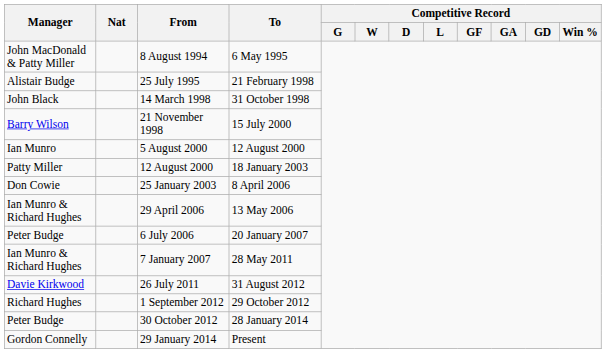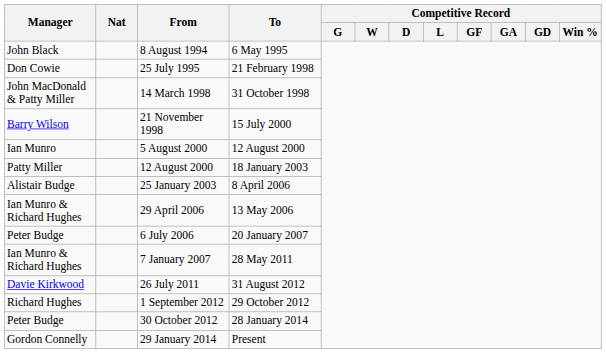8 August 1994 | Manager: John MacDonald & Patty Miller -> John Black
25 July 1995 | Manager: Alistair Budge -> Don Cowie
14 March 1998 | Manager: John Black -> John MacDonald & Patty Miller
25 January 2003 | Manager: Don Cowie -> Alistair Budge
